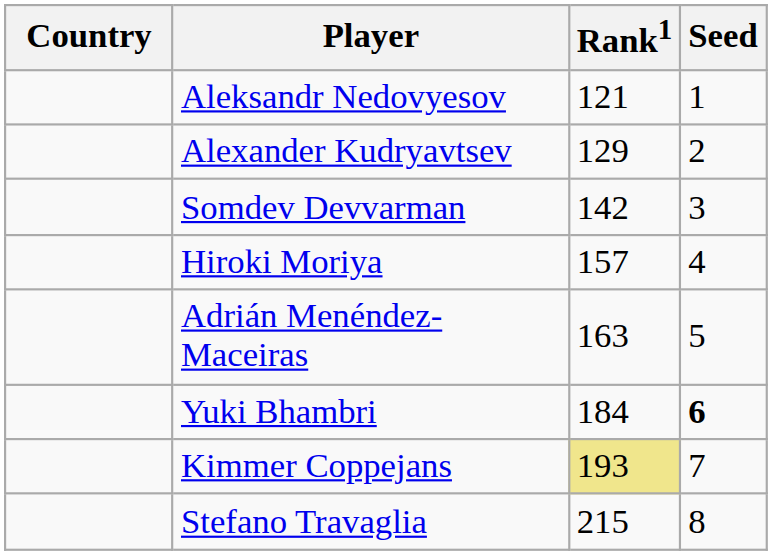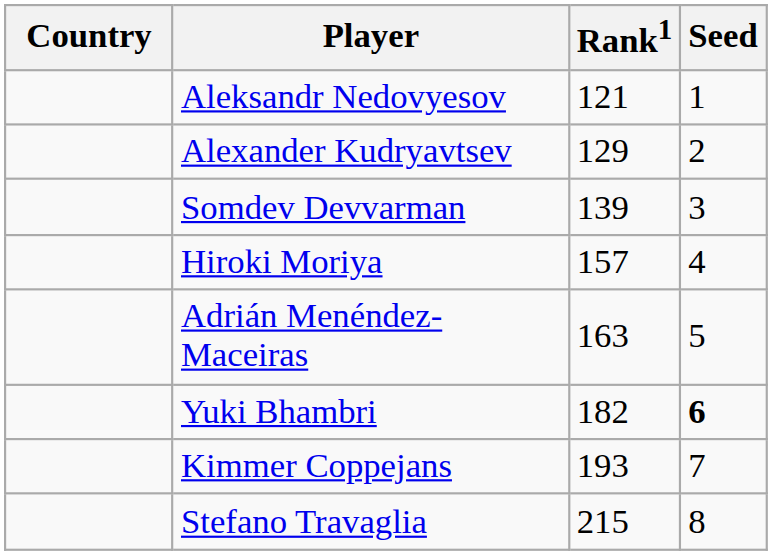Somdev Devvarman | Rank1: 142 -> 139
Yuki Bhambri | Rank1: 184 -> 182
Kimmer Coppejans | Rank1: khaki background -> no background
